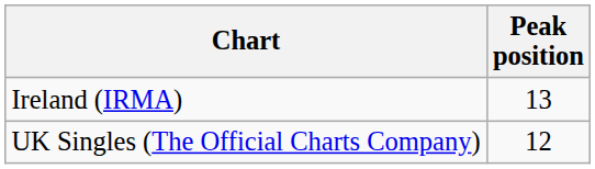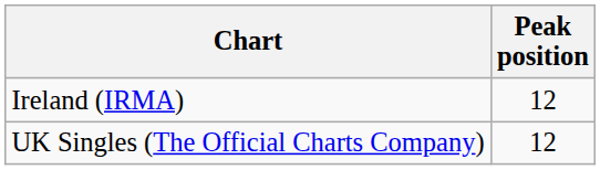Ireland (IRMA) | Peak position: 13 -> 12
